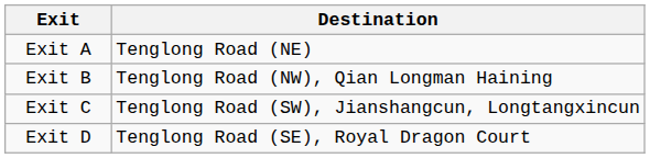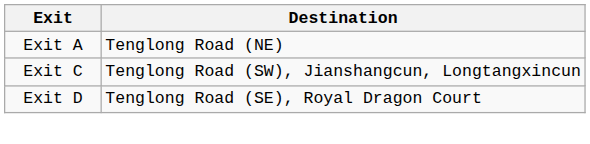- row: Exit B | Tenglong Road (NW), Qian Longman Haining
